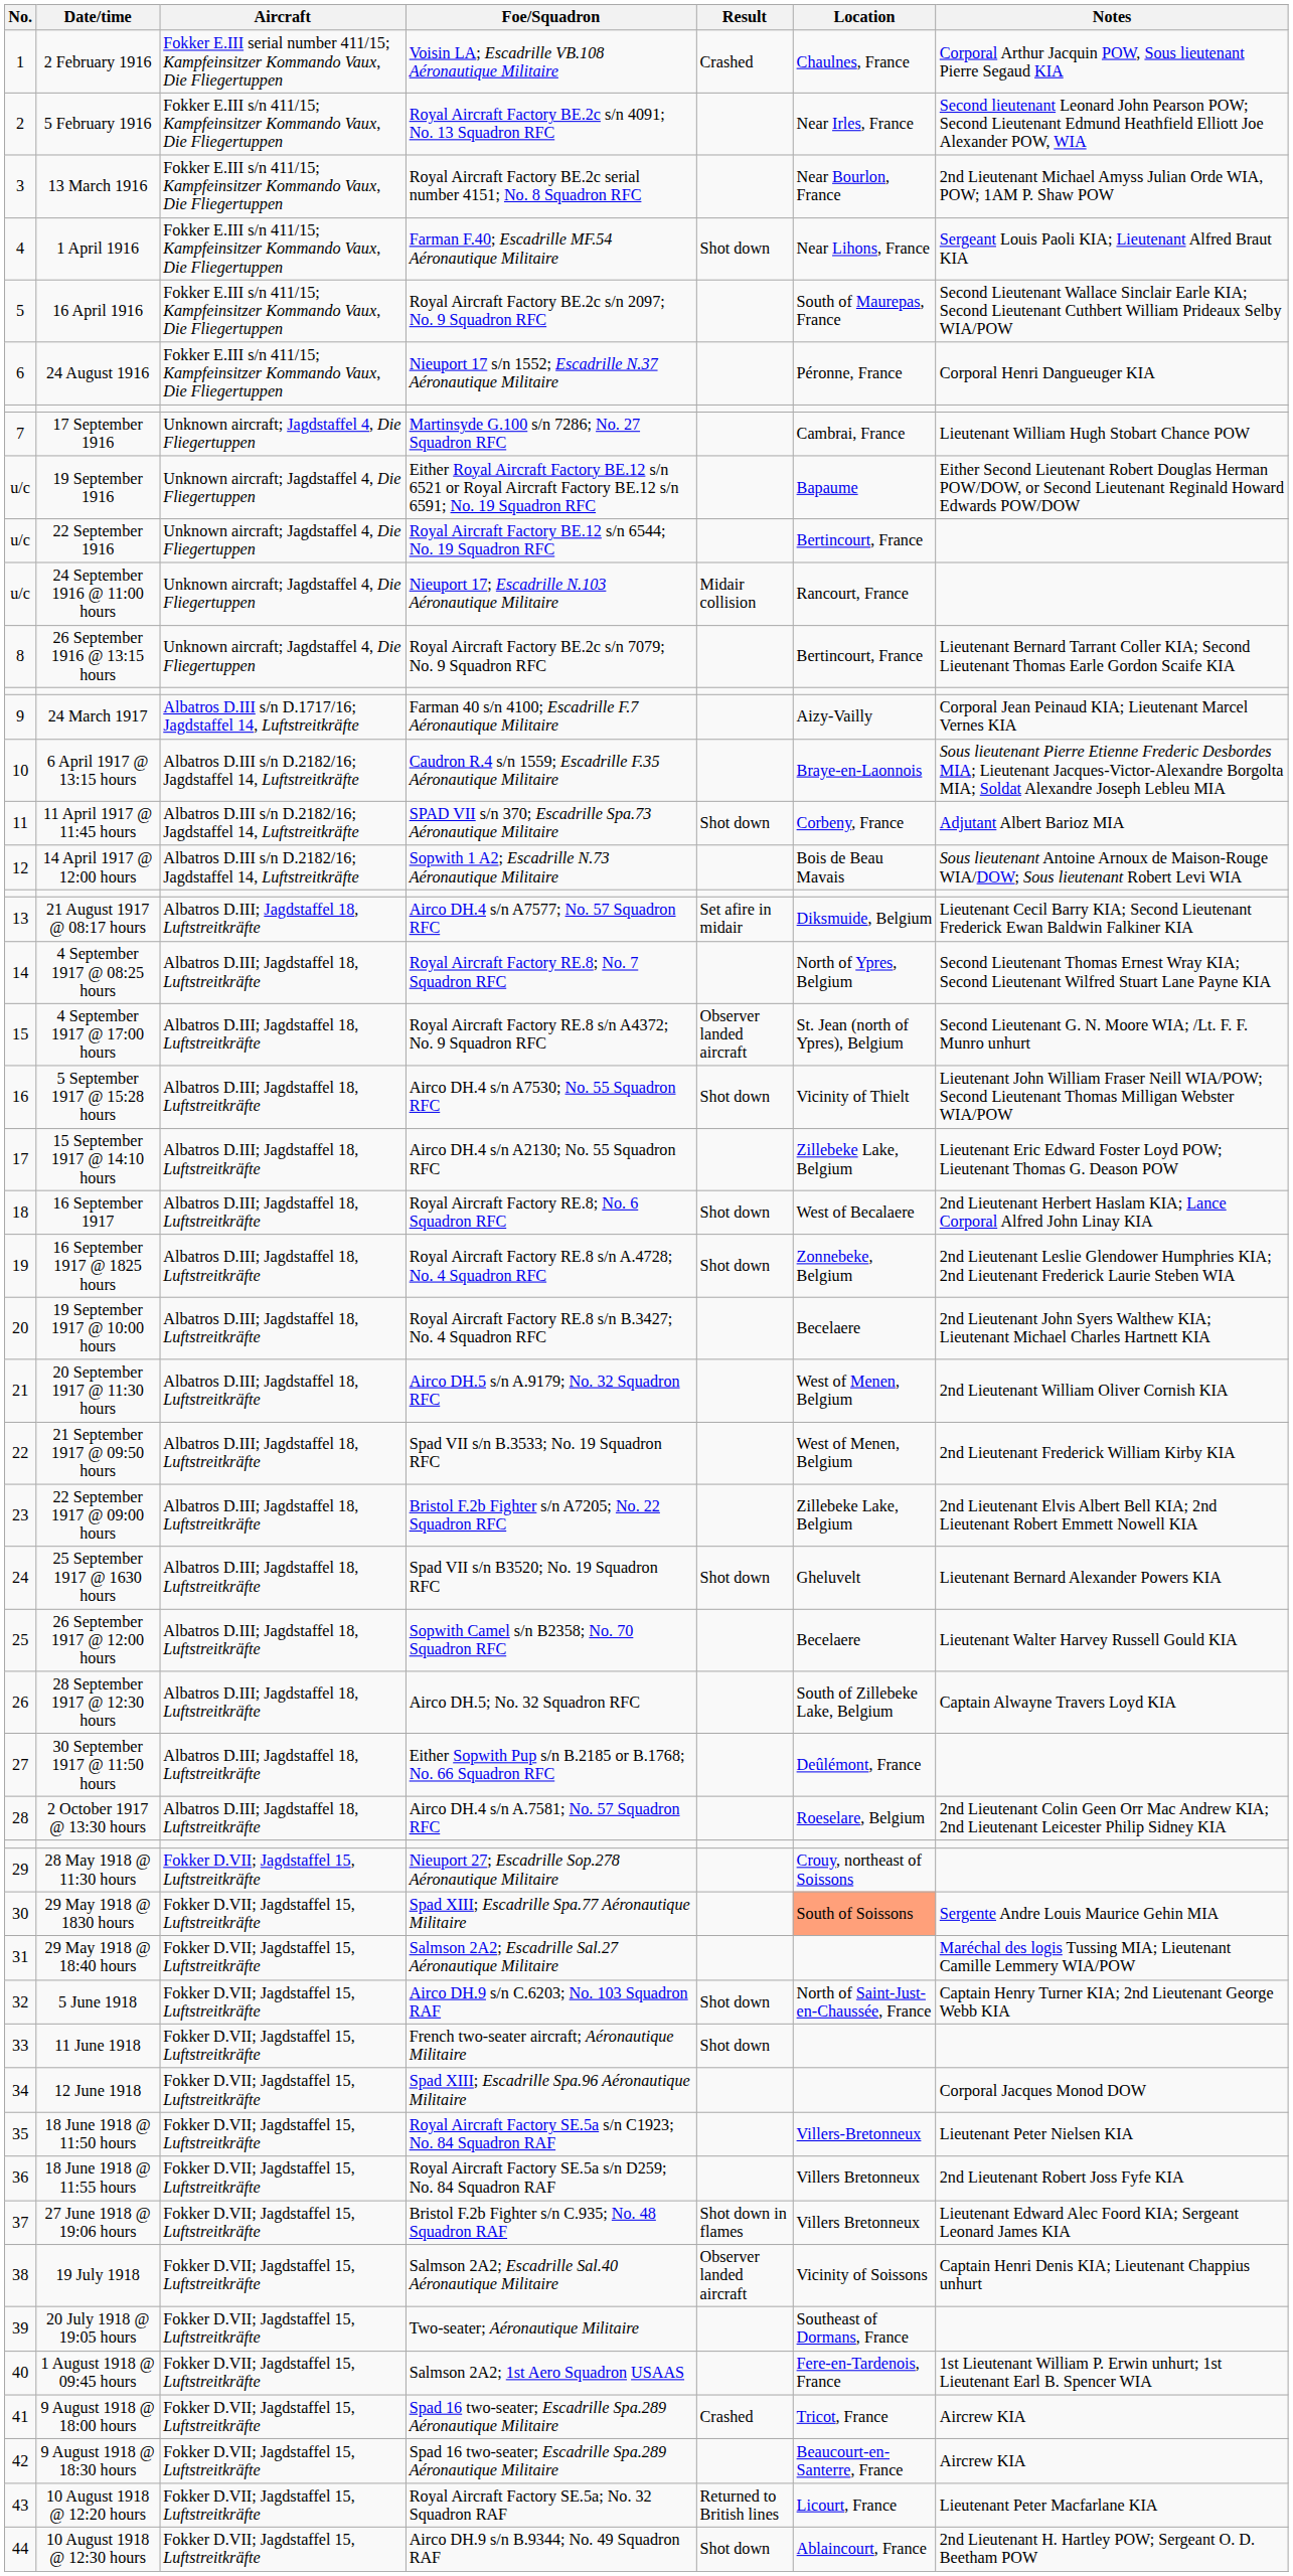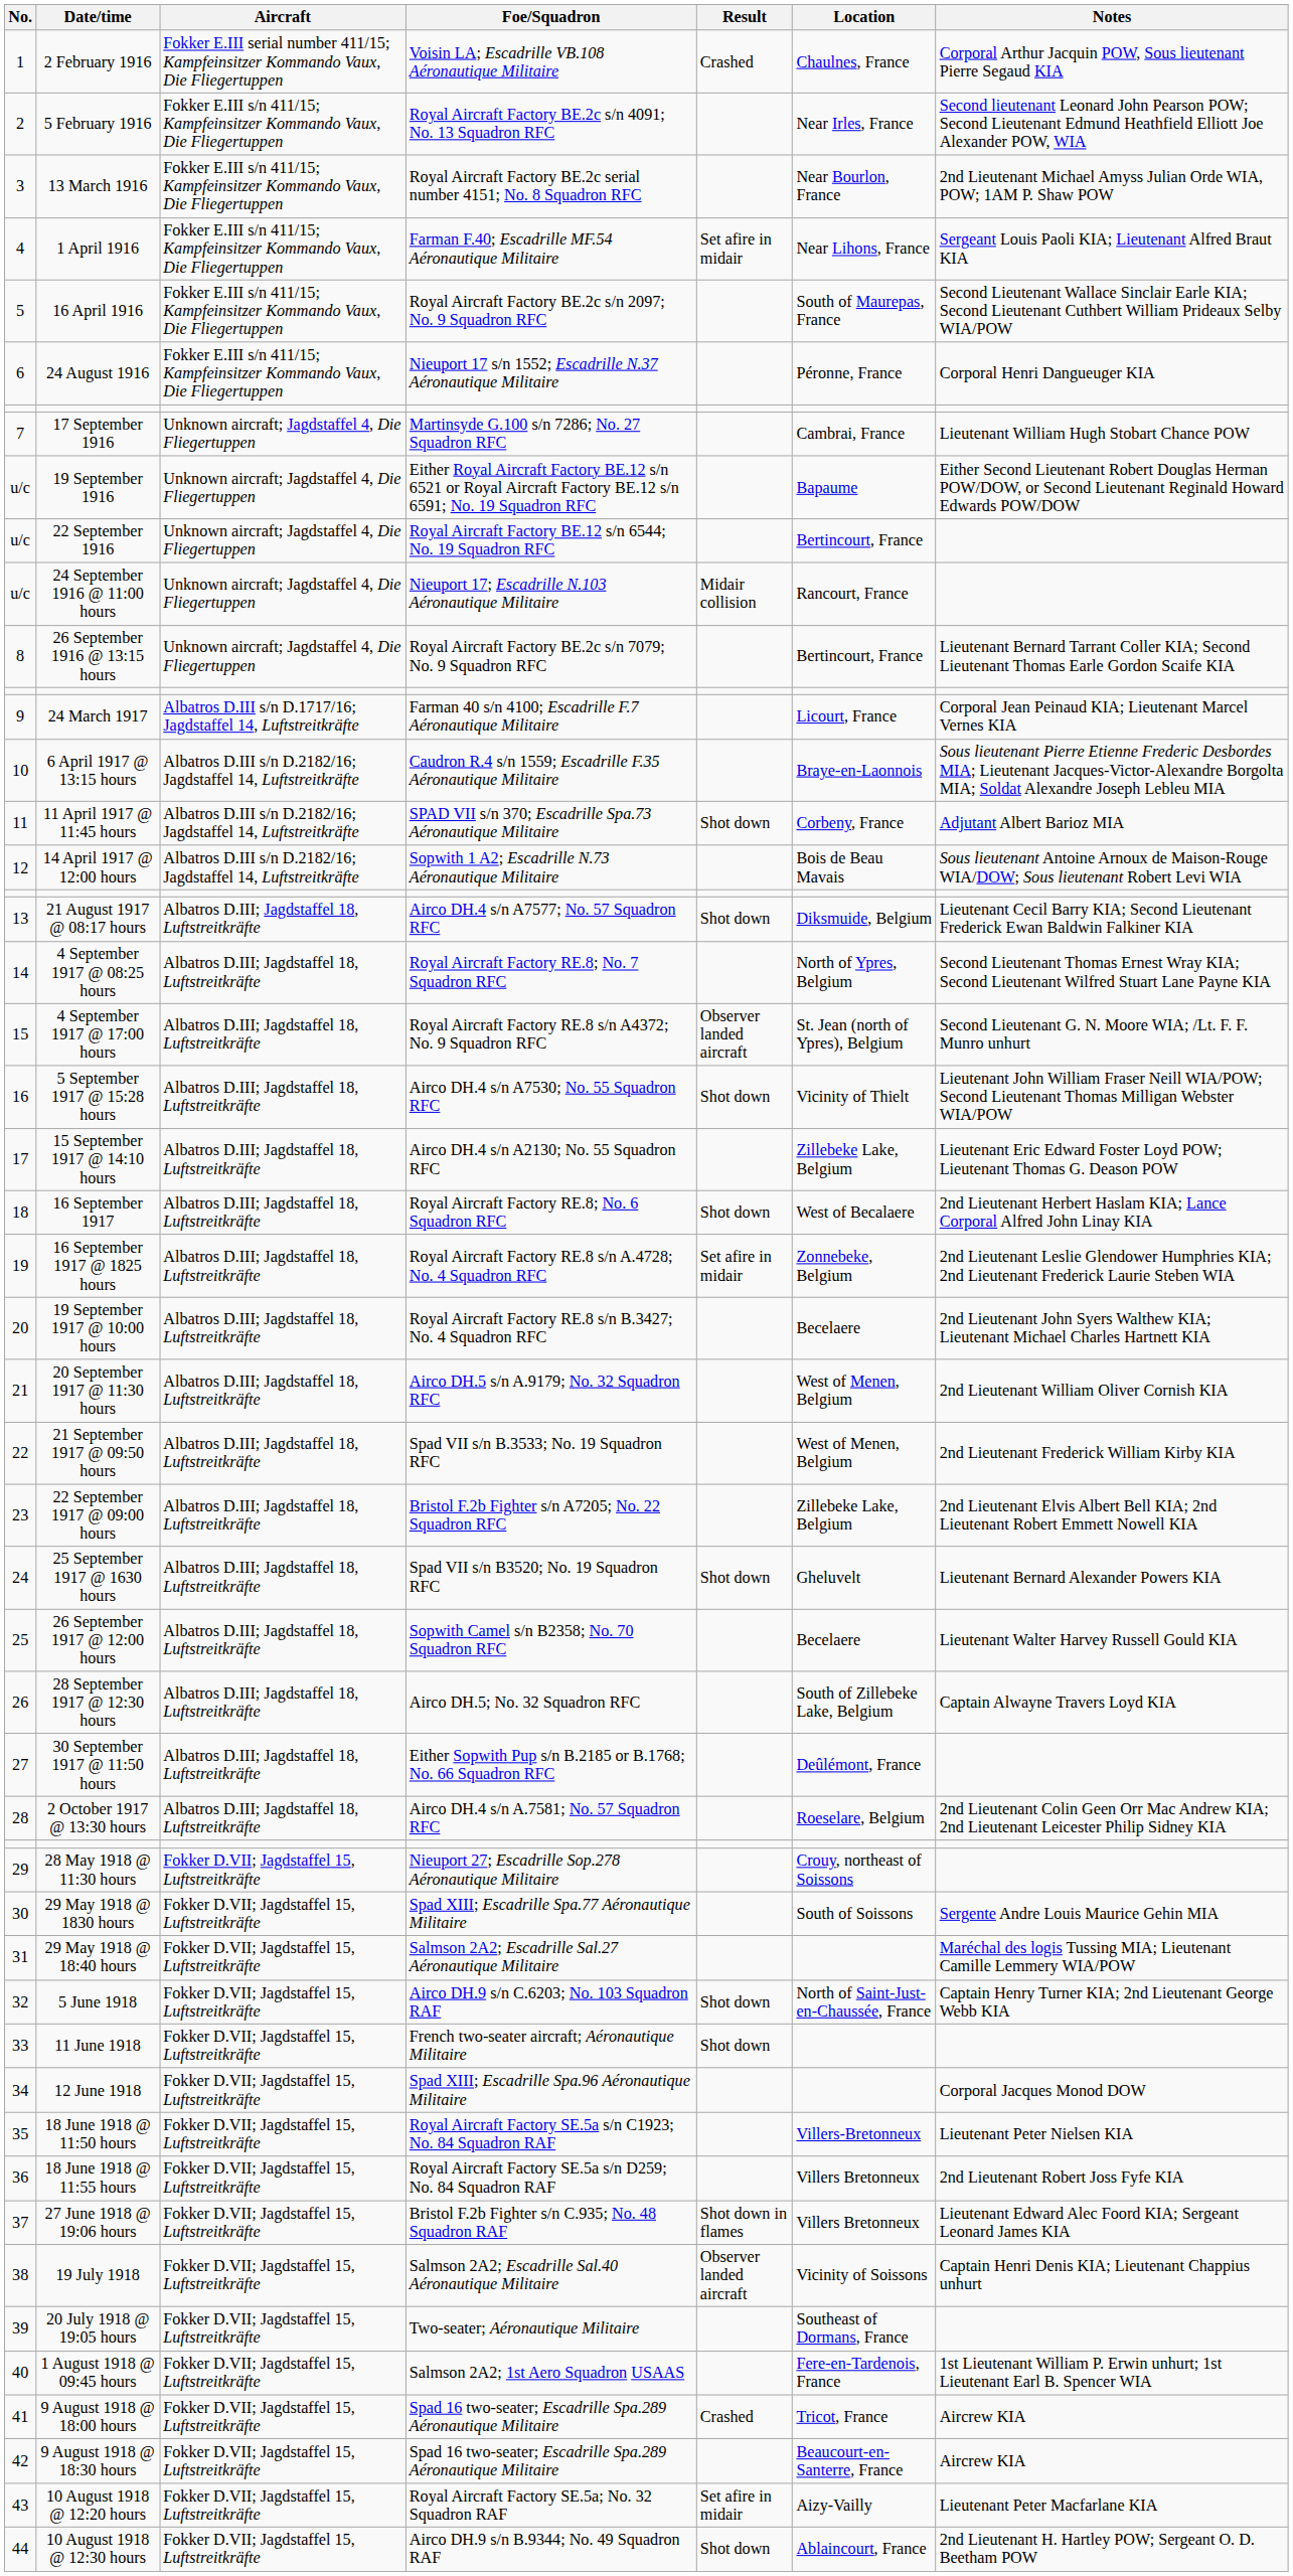1 April 1916 | Result: Shot down -> Set afire in midair
24 March 1917 | Location: Aizy-Vailly -> Licourt, France
21 August 1917 @ 08:17 hours | Result: Set afire in midair -> Shot down
16 September 1917 @ 1825 hours | Result: Shot down -> Set afire in midair
29 May 1918 @ 1830 hours | Location: lightsalmon background -> no background
10 August 1918 @ 12:20 hours | Result: Returned to British lines -> Set afire in midair
10 August 1918 @ 12:20 hours | Location: Licourt, France -> Aizy-Vailly
